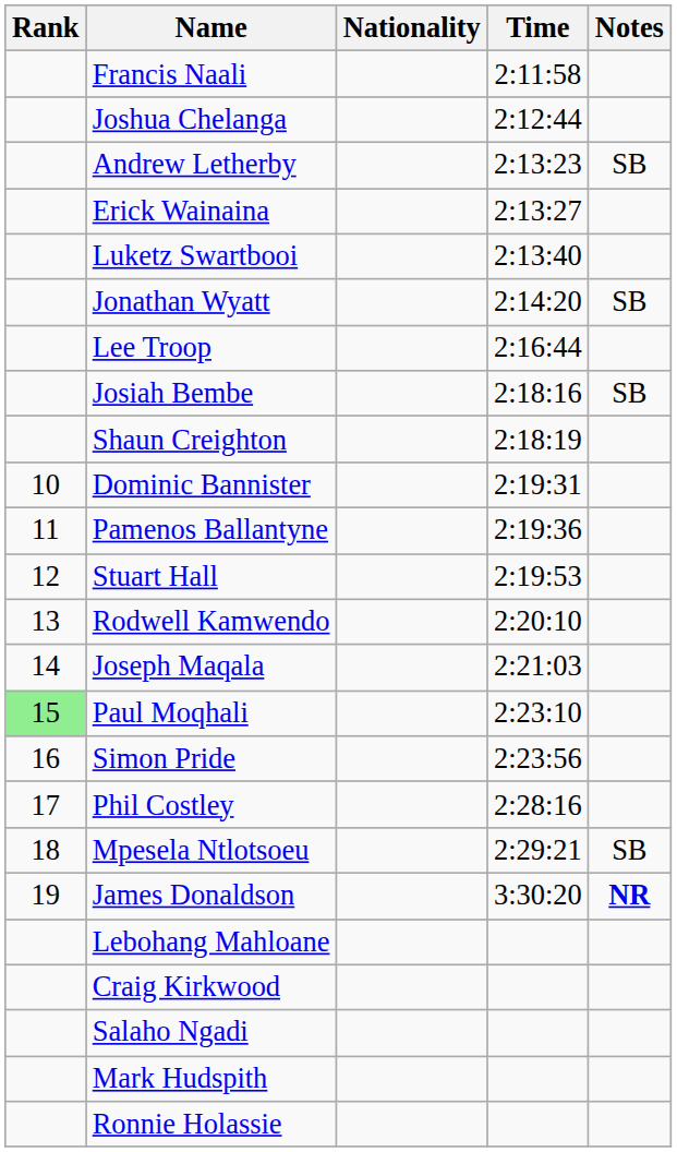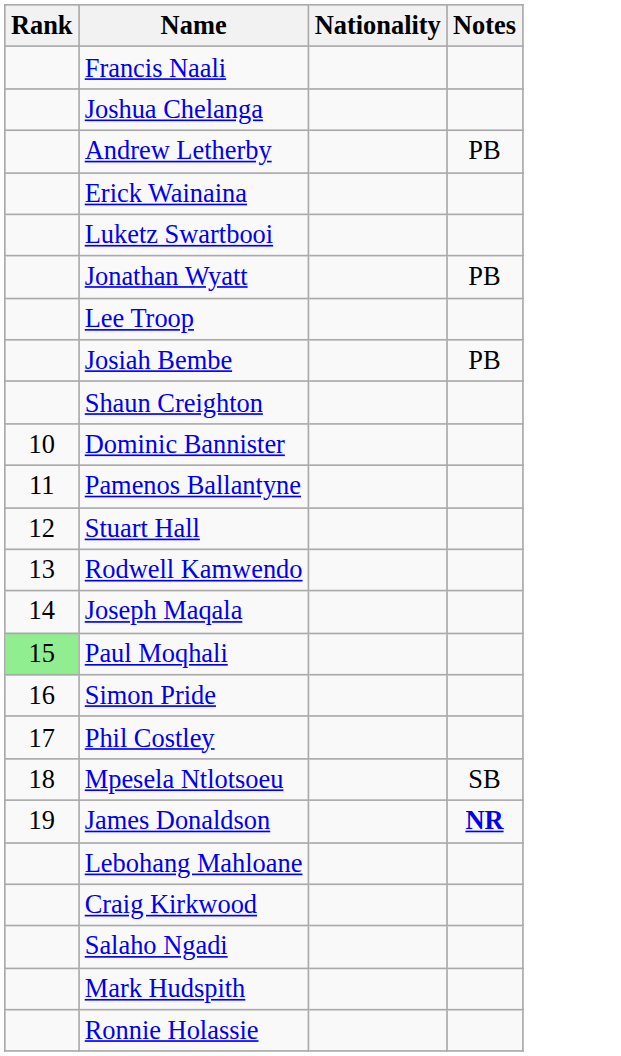- column: Time | 2:11:58 | 2:12:44 | 2:13:23 | 2:13:27 | 2:13:40 | 2:14:20 | 2:16:44 | 2:18:16 | 2:18:19 | 2:19:31 | 2:19:36 | 2:19:53 | 2:20:10 | 2:21:03 | 2:23:10 | 2:23:56 | 2:28:16 | 2:29:21 | 3:30:20
Andrew Letherby | Notes: SB -> PB
Jonathan Wyatt | Notes: SB -> PB
Josiah Bembe | Notes: SB -> PB
